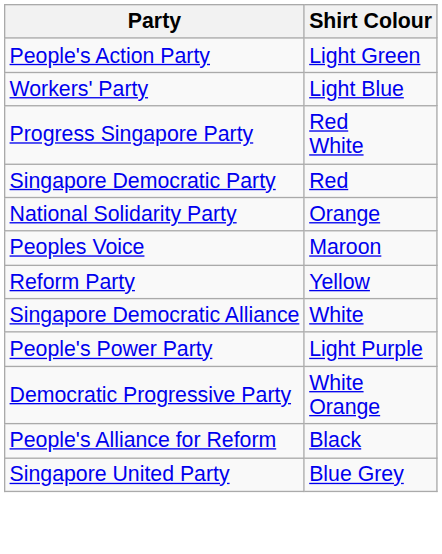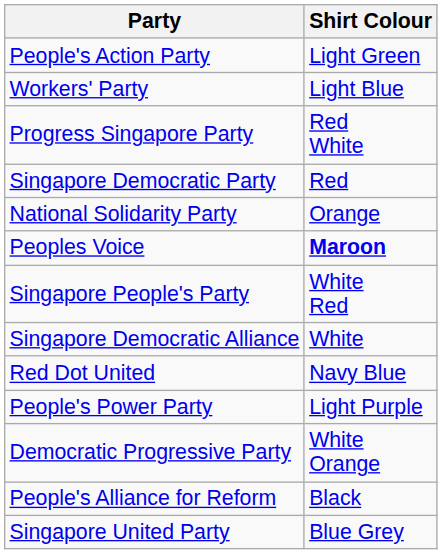Peoples Voice | Shirt Colour: normal -> bold
- row: Reform Party | Yellow
+ row: Singapore People's Party | White Red
+ row: Red Dot United | Navy Blue
